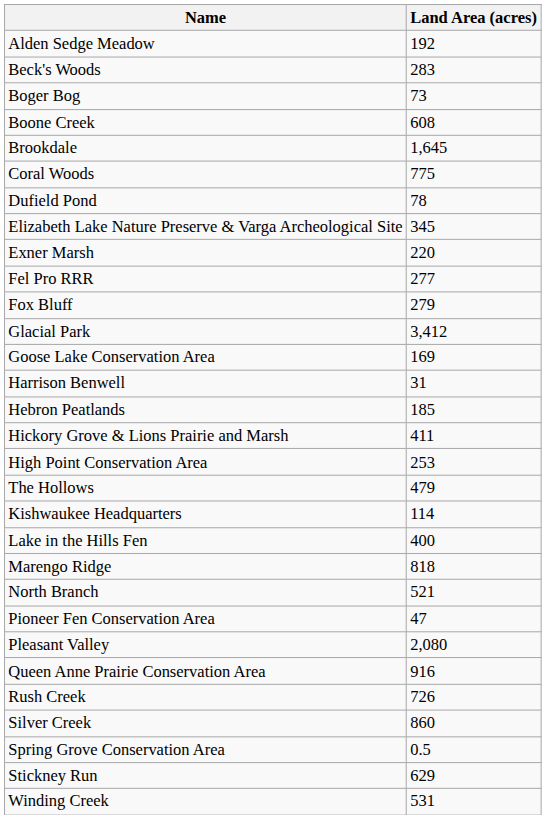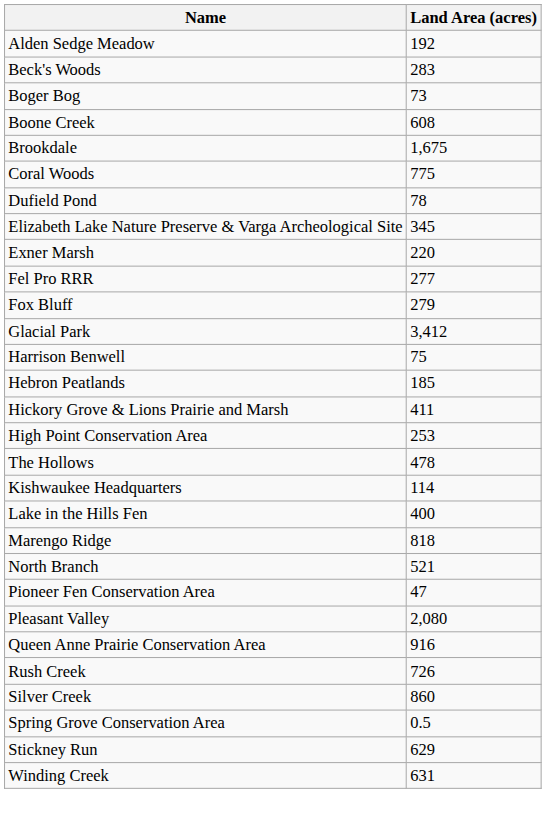Brookdale | Land Area (acres): 1,645 -> 1,675
- row: Goose Lake Conservation Area | 169
Harrison Benwell | Land Area (acres): 31 -> 75
The Hollows | Land Area (acres): 479 -> 478
Winding Creek | Land Area (acres): 531 -> 631
